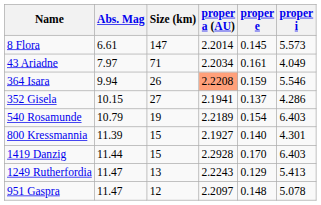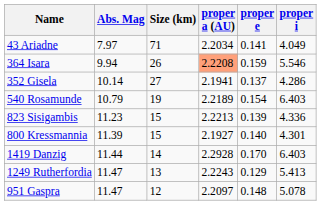- row: 8 Flora | 6.61 | 147 | 2.2014 | 0.145 | 5.573
43 Ariadne | proper e: 0.161 -> 0.141
352 Gisela | Abs. Mag: 10.15 -> 10.14
+ row: 823 Sisigambis | 11.23 | 15 | 2.2213 | 0.139 | 4.336
1419 Danzig | Size (km): 15 -> 14
